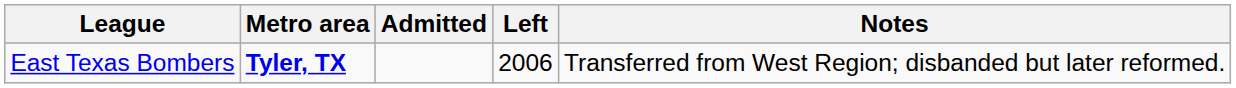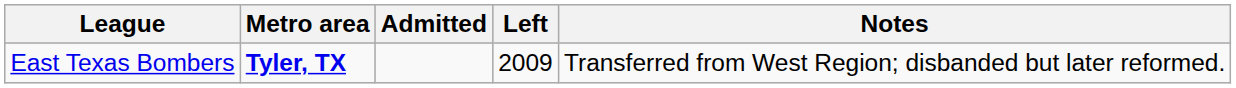East Texas Bombers | Left: 2006 -> 2009
